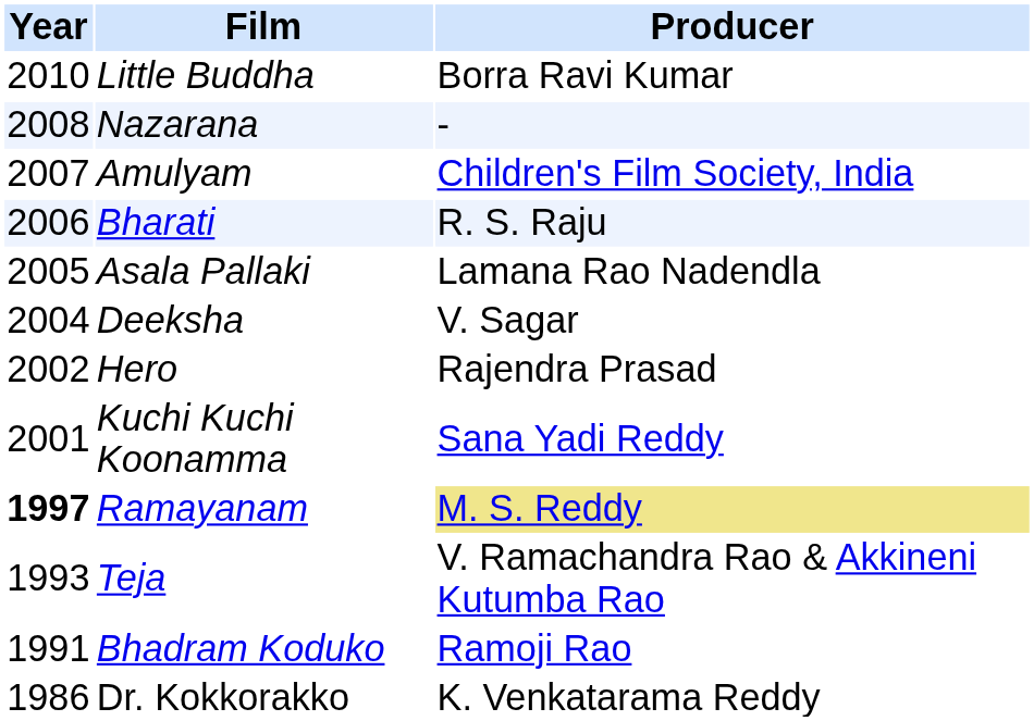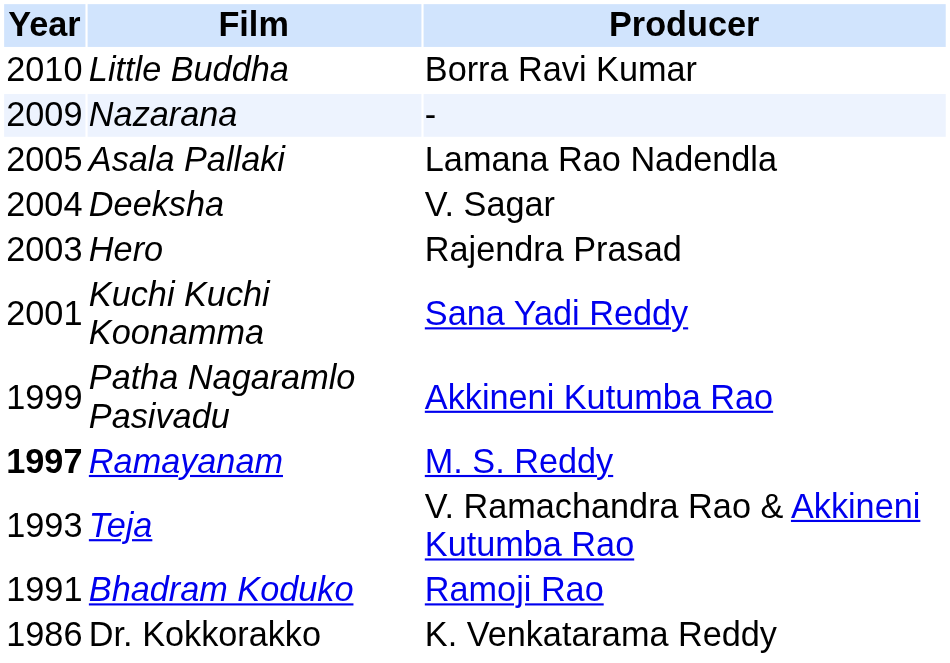Nazarana | Year: 2008 -> 2009
- row: 2007 | Amulyam | Children's Film Society, India
- row: 2006 | Bharati | R. S. Raju
Hero | Year: 2002 -> 2003
+ row: 1999 | Patha Nagaramlo Pasivadu | Akkineni Kutumba Rao
Ramayanam | Producer: khaki background -> no background
